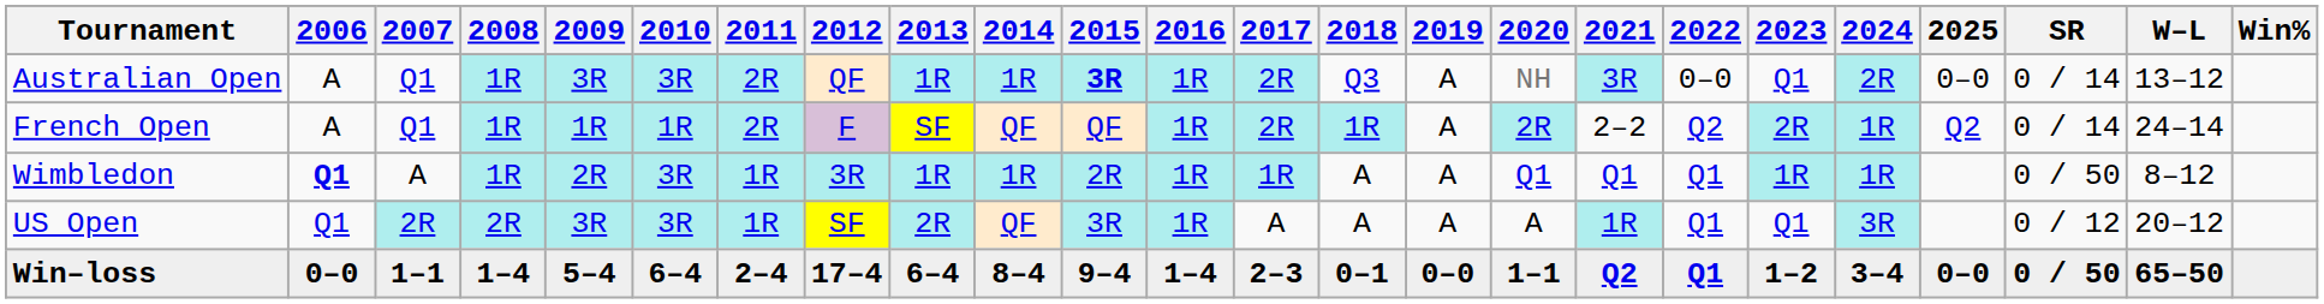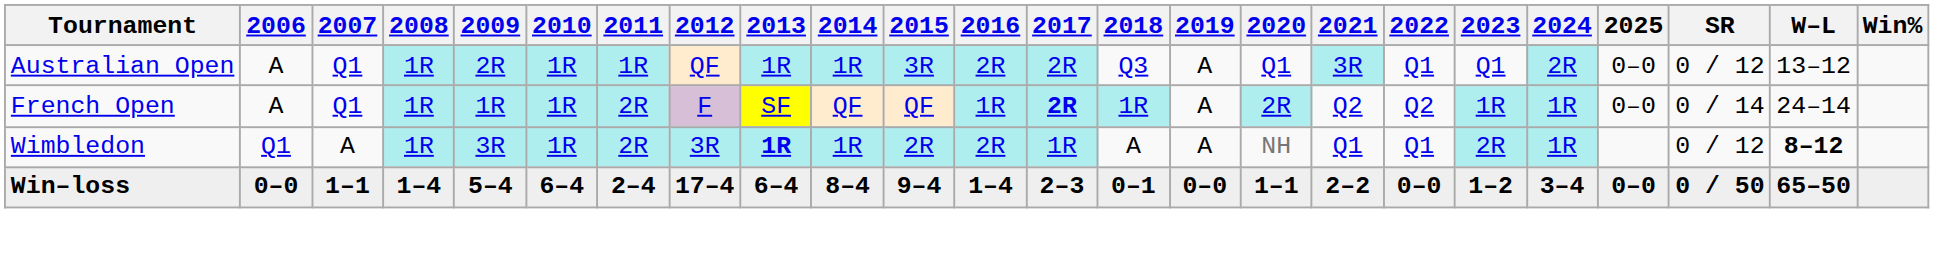Australian Open | 2009: 3R -> 2R
Australian Open | 2010: 3R -> 1R
Australian Open | 2011: 2R -> 1R
Australian Open | 2015: bold -> normal
Australian Open | 2016: 1R -> 2R
Australian Open | 2020: NH -> Q1
Australian Open | 2022: 0–0 -> Q1
Australian Open | SR: 0 / 14 -> 0 / 12
French Open | 2017: normal -> bold
French Open | 2021: 2–2 -> Q2
French Open | 2023: 2R -> 1R
French Open | 2025: Q2 -> 0–0
Wimbledon | 2006: bold -> normal
Wimbledon | 2009: 2R -> 3R
Wimbledon | 2010: 3R -> 1R
Wimbledon | 2011: 1R -> 2R
Wimbledon | 2013: normal -> bold
Wimbledon | 2016: 1R -> 2R
Wimbledon | 2020: Q1 -> NH
Wimbledon | 2023: 1R -> 2R
Wimbledon | SR: 0 / 50 -> 0 / 12
Wimbledon | W–L: normal -> bold
- row: US Open | Q1 | 2R | 2R | 3R | 3R | 1R | SF | 2R | QF | 3R | 1R | A | A | A | A | 1R | Q1 | Q1 | 3R | 0 / 12 | 20–12
Win–loss | 2021: Q2 -> 2–2
Win–loss | 2022: Q1 -> 0–0
